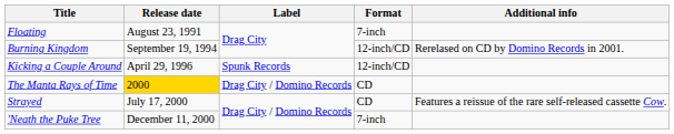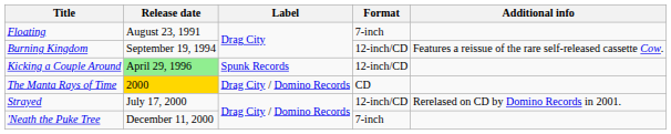Burning Kingdom | Additional info: Rerelased on CD by Domino Records in 2001. -> Features a reissue of the rare self-released cassette Cow.
Kicking a Couple Around | Release date: no background -> lightgreen background
Strayed | Format: CD -> 12-inch/CD
Strayed | Additional info: Features a reissue of the rare self-released cassette Cow. -> Rerelased on CD by Domino Records in 2001.
